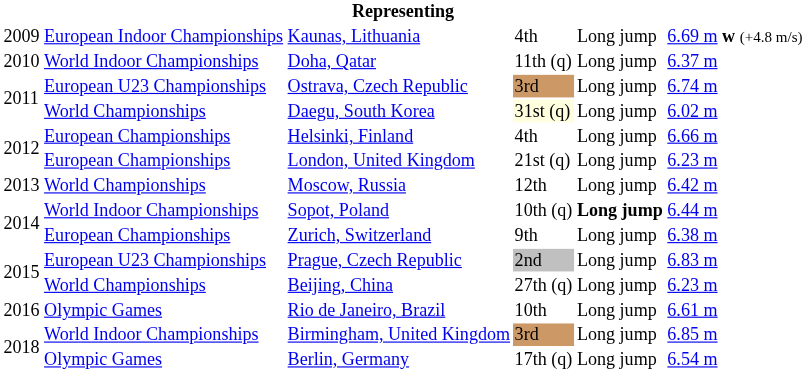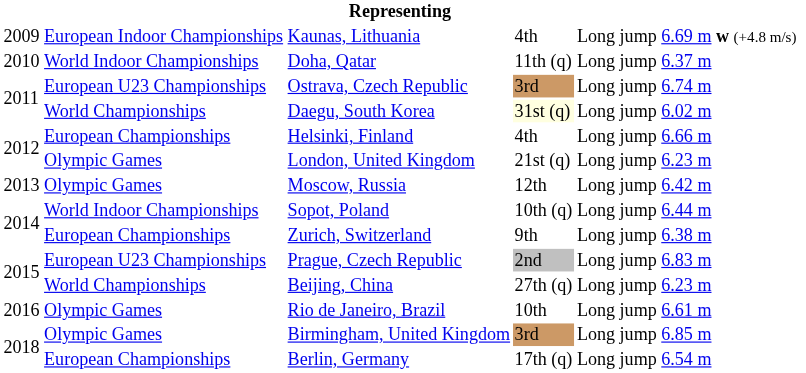London, United Kingdom | column 2: European Championships -> Olympic Games
Moscow, Russia | column 2: World Championships -> Olympic Games
Sopot, Poland | column 5: bold -> normal
Birmingham, United Kingdom | column 2: World Indoor Championships -> Olympic Games
Berlin, Germany | column 2: Olympic Games -> European Championships
